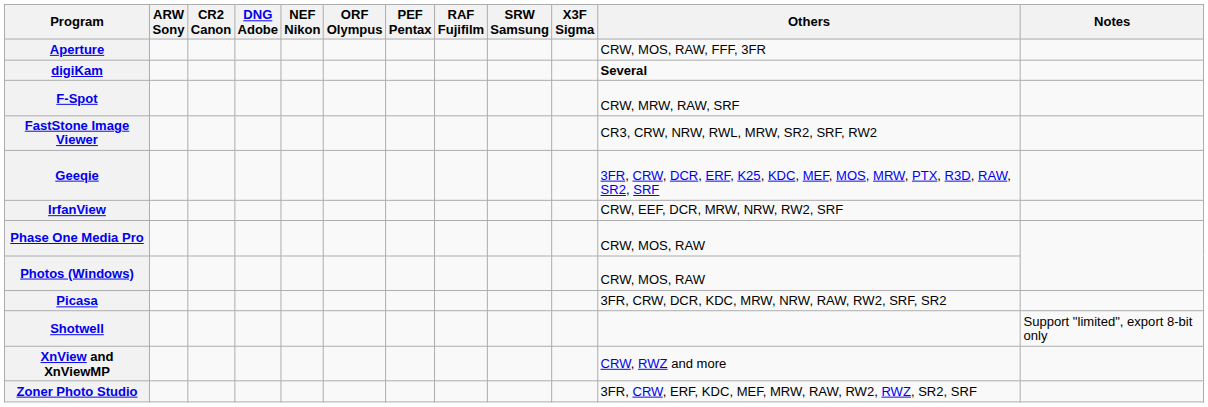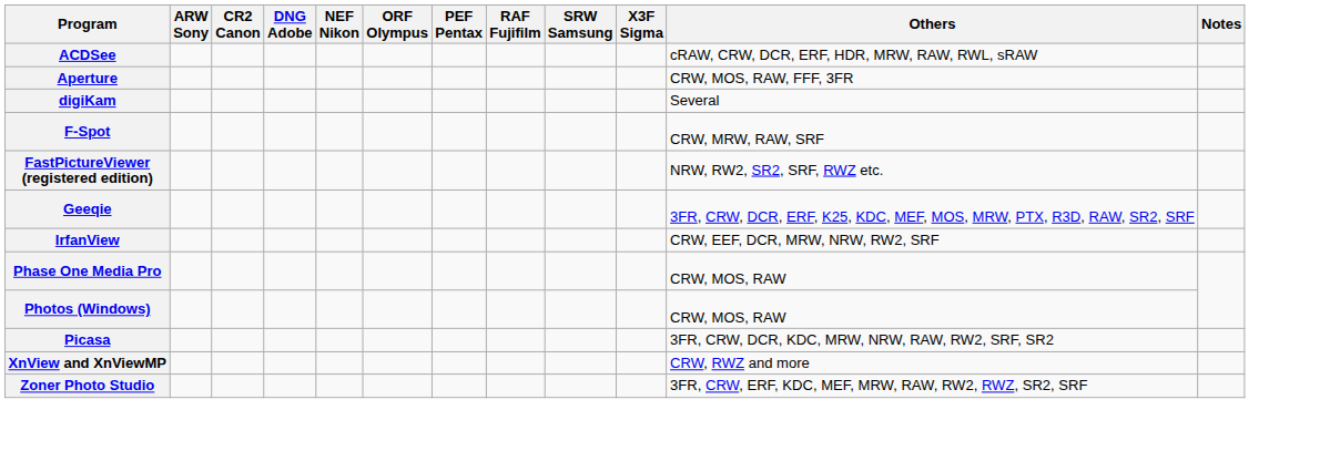+ row: ACDSee | cRAW, CRW, DCR, ERF, HDR, MRW, RAW, RWL, sRAW
digiKam | Others: bold -> normal
+ row: FastPictureViewer (registered edition) | NRW, RW2, SR2, SRF, RWZ etc.
- row: FastStone Image Viewer | CR3, CRW, NRW, RWL, MRW, SR2, SRF, RW2
- row: Shotwell | Support "limited", export 8-bit only
